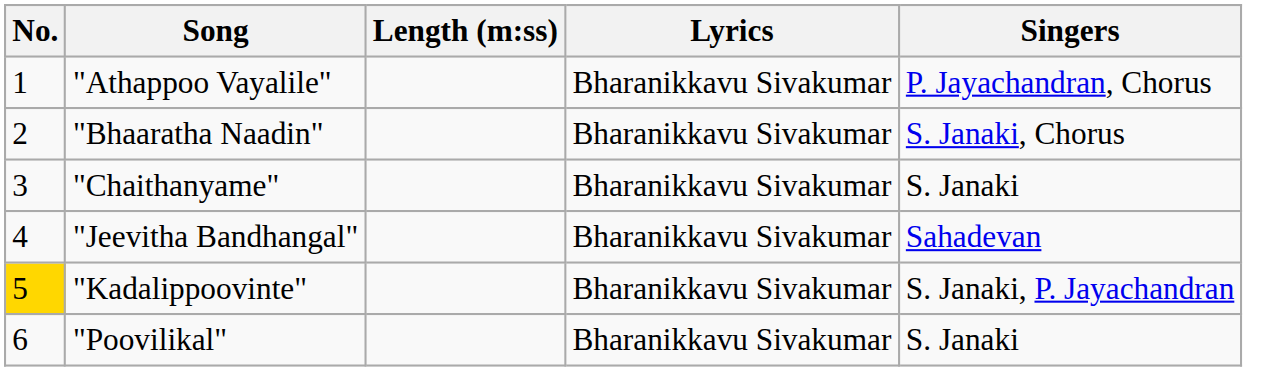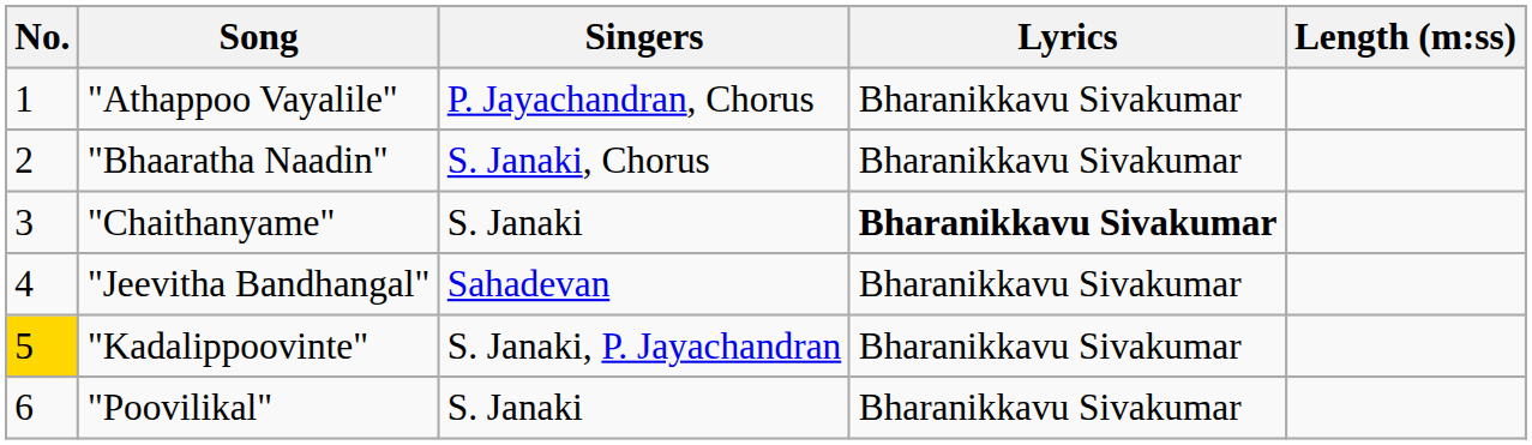columns swapped: Singers <-> Length (m:ss)
"Chaithanyame" | Lyrics: normal -> bold
